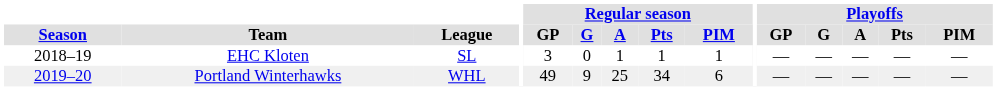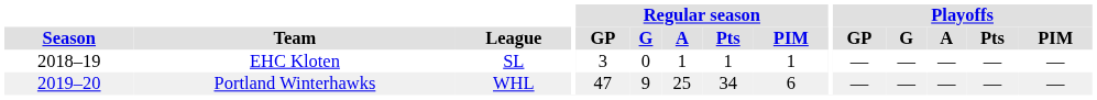Portland Winterhawks | Regular season / GP: 49 -> 47
